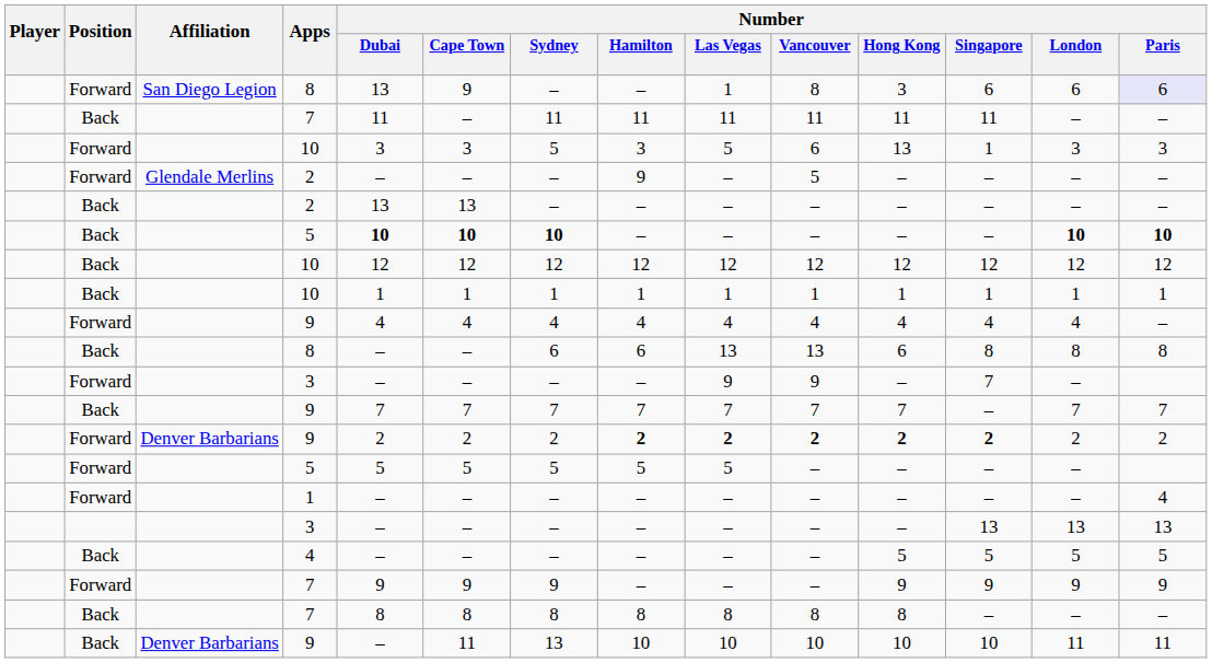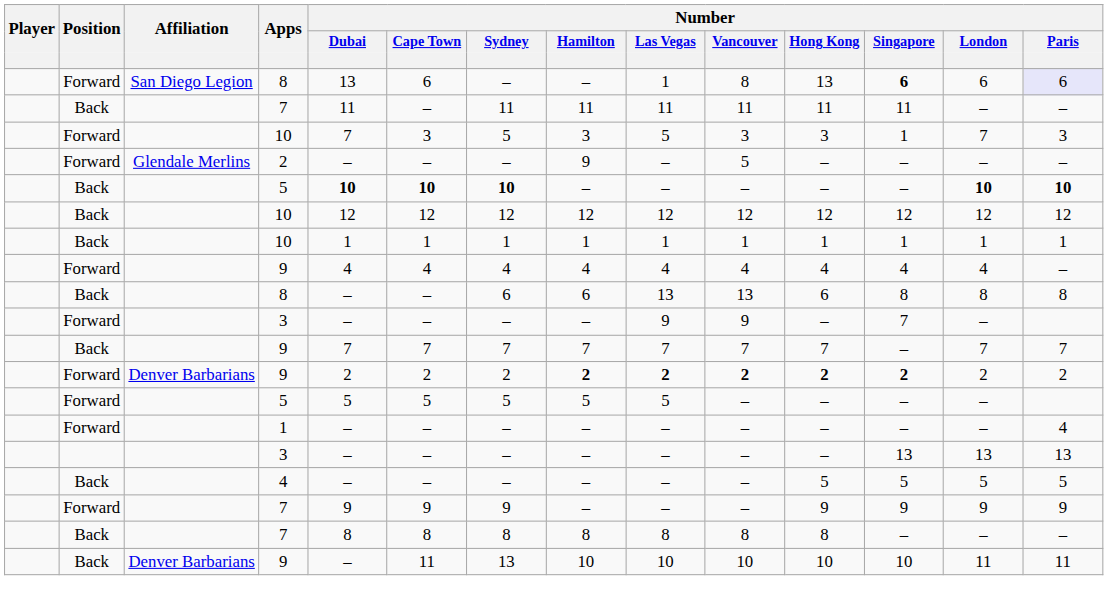Forward / 8 | Number / Cape Town: 9 -> 6
Forward / 8 | Number / Hong Kong: 3 -> 13
Forward / 8 | Number / Singapore: normal -> bold
Forward / 10 | Number / Dubai: 3 -> 7
Forward / 10 | Number / Vancouver: 6 -> 3
Forward / 10 | Number / Hong Kong: 13 -> 3
Forward / 10 | Number / London: 3 -> 7
- row: Back | 2 | 13 | 13 | – | – | – | – | – | – | – | –
